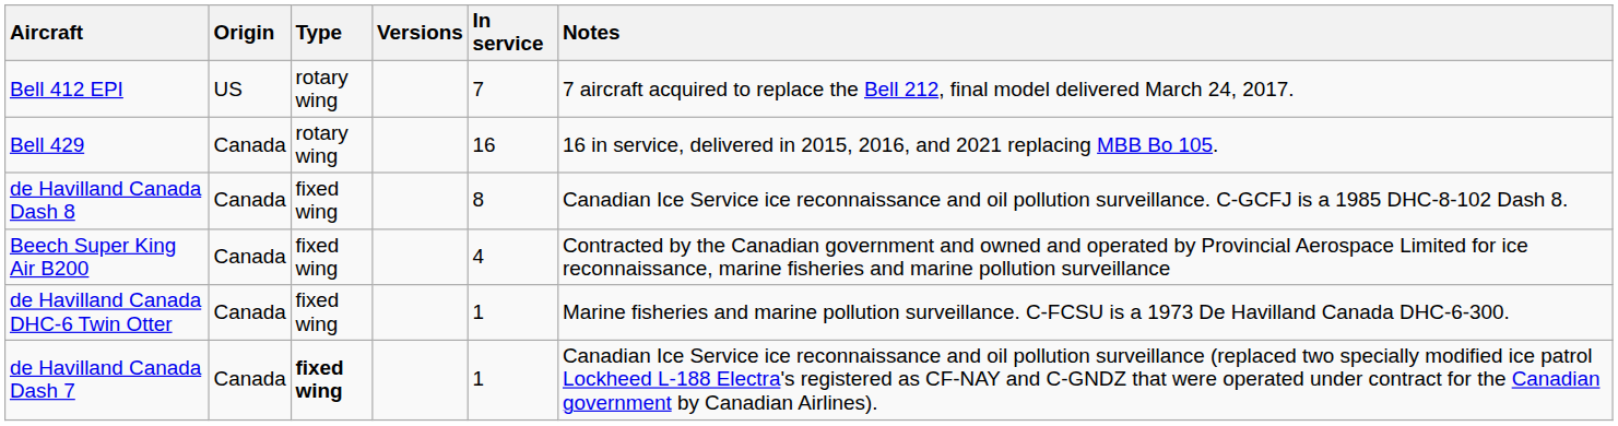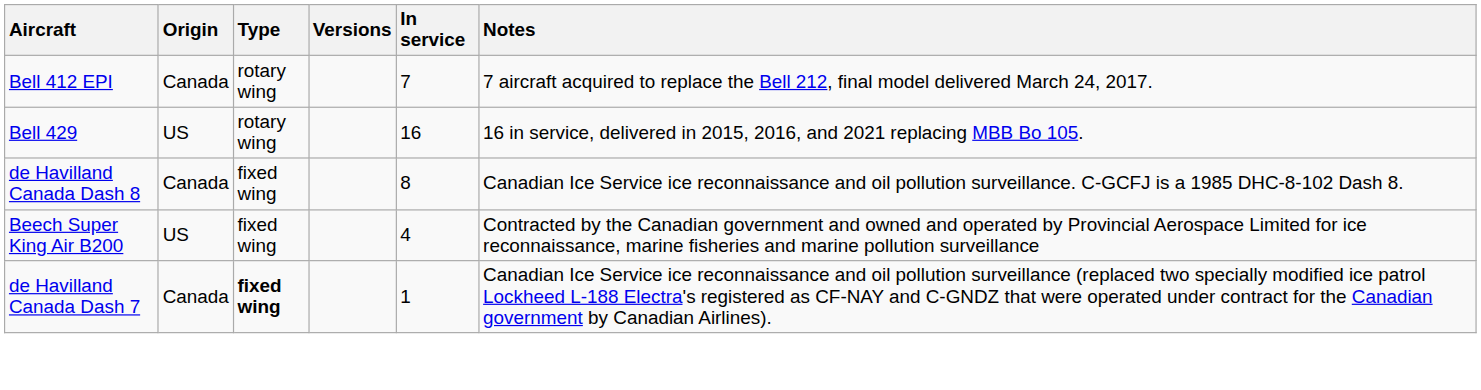Bell 412 EPI | Origin: US -> Canada
Bell 429 | Origin: Canada -> US
Beech Super King Air B200 | Origin: Canada -> US
- row: de Havilland Canada DHC-6 Twin Otter | Canada | fixed wing | 1 | Marine fisheries and marine pollution surveillance. C-FCSU is a 1973 De Havilland Canada DHC-6-300.
